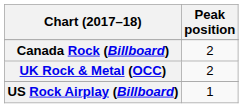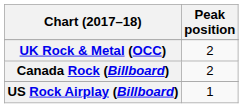rows swapped: Canada Rock (Billboard) <-> UK Rock & Metal (OCC)
